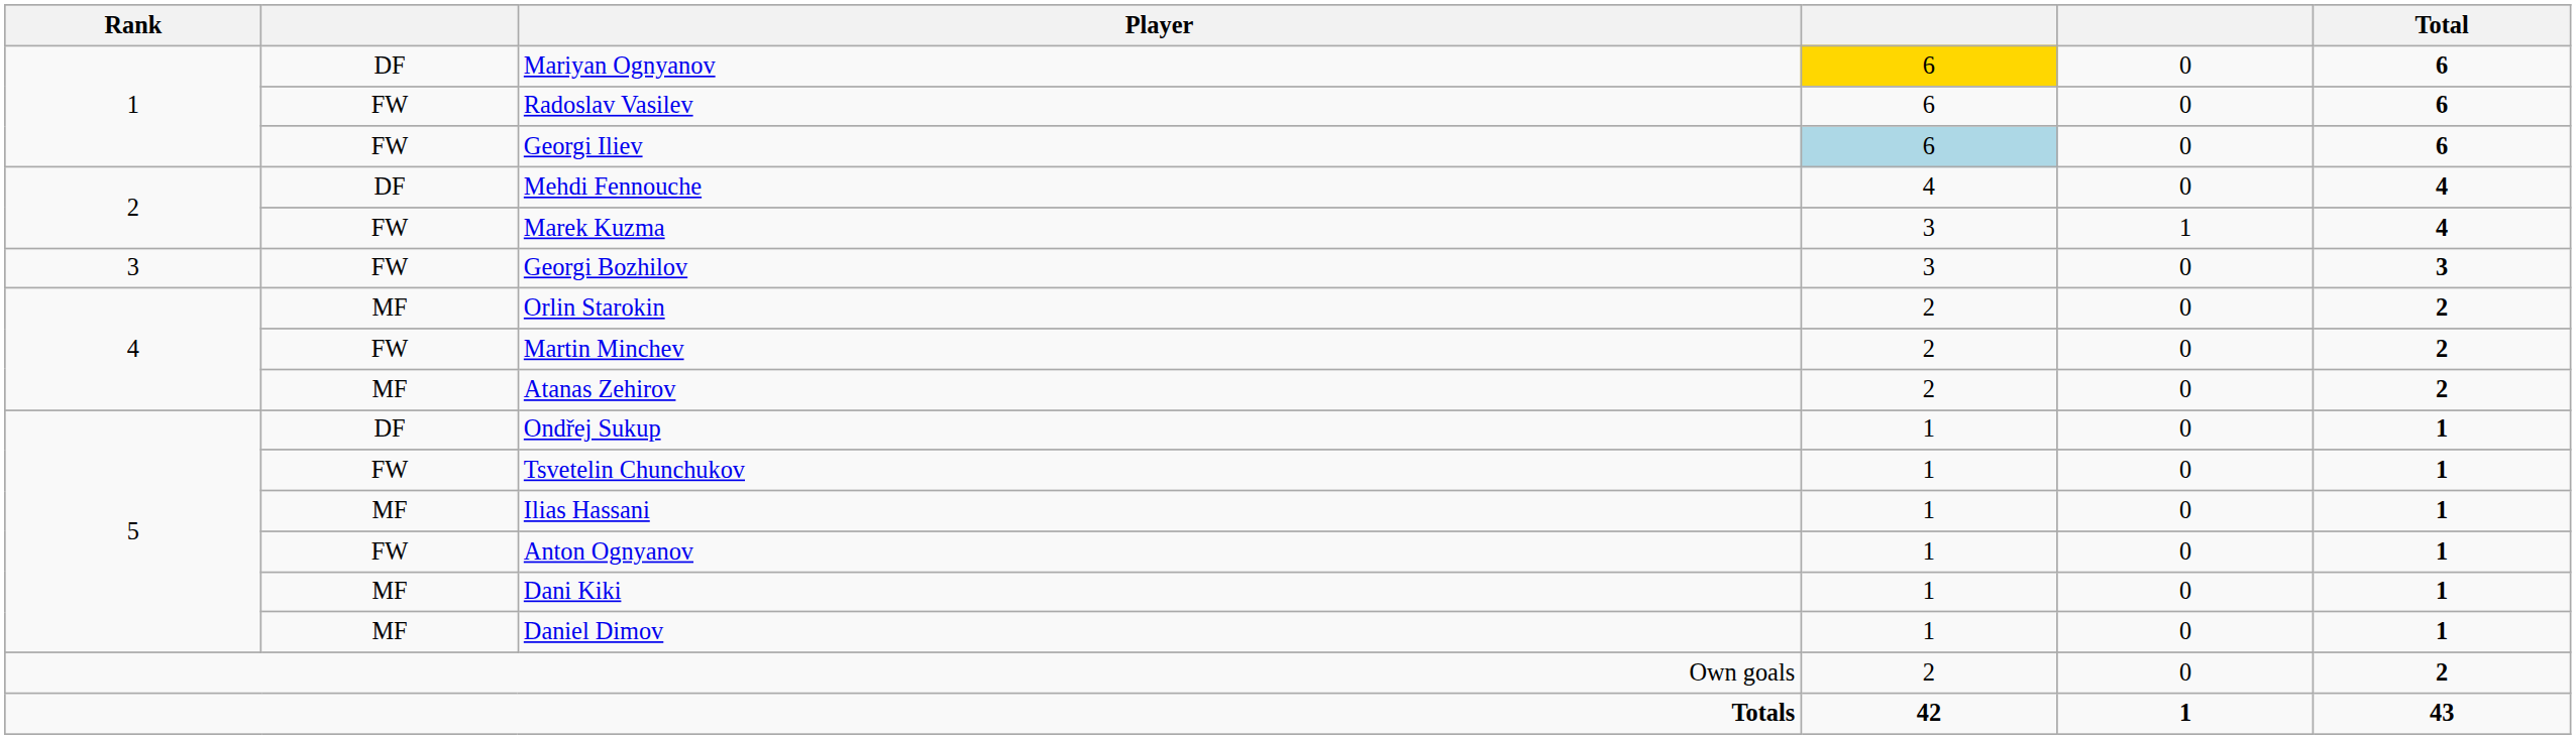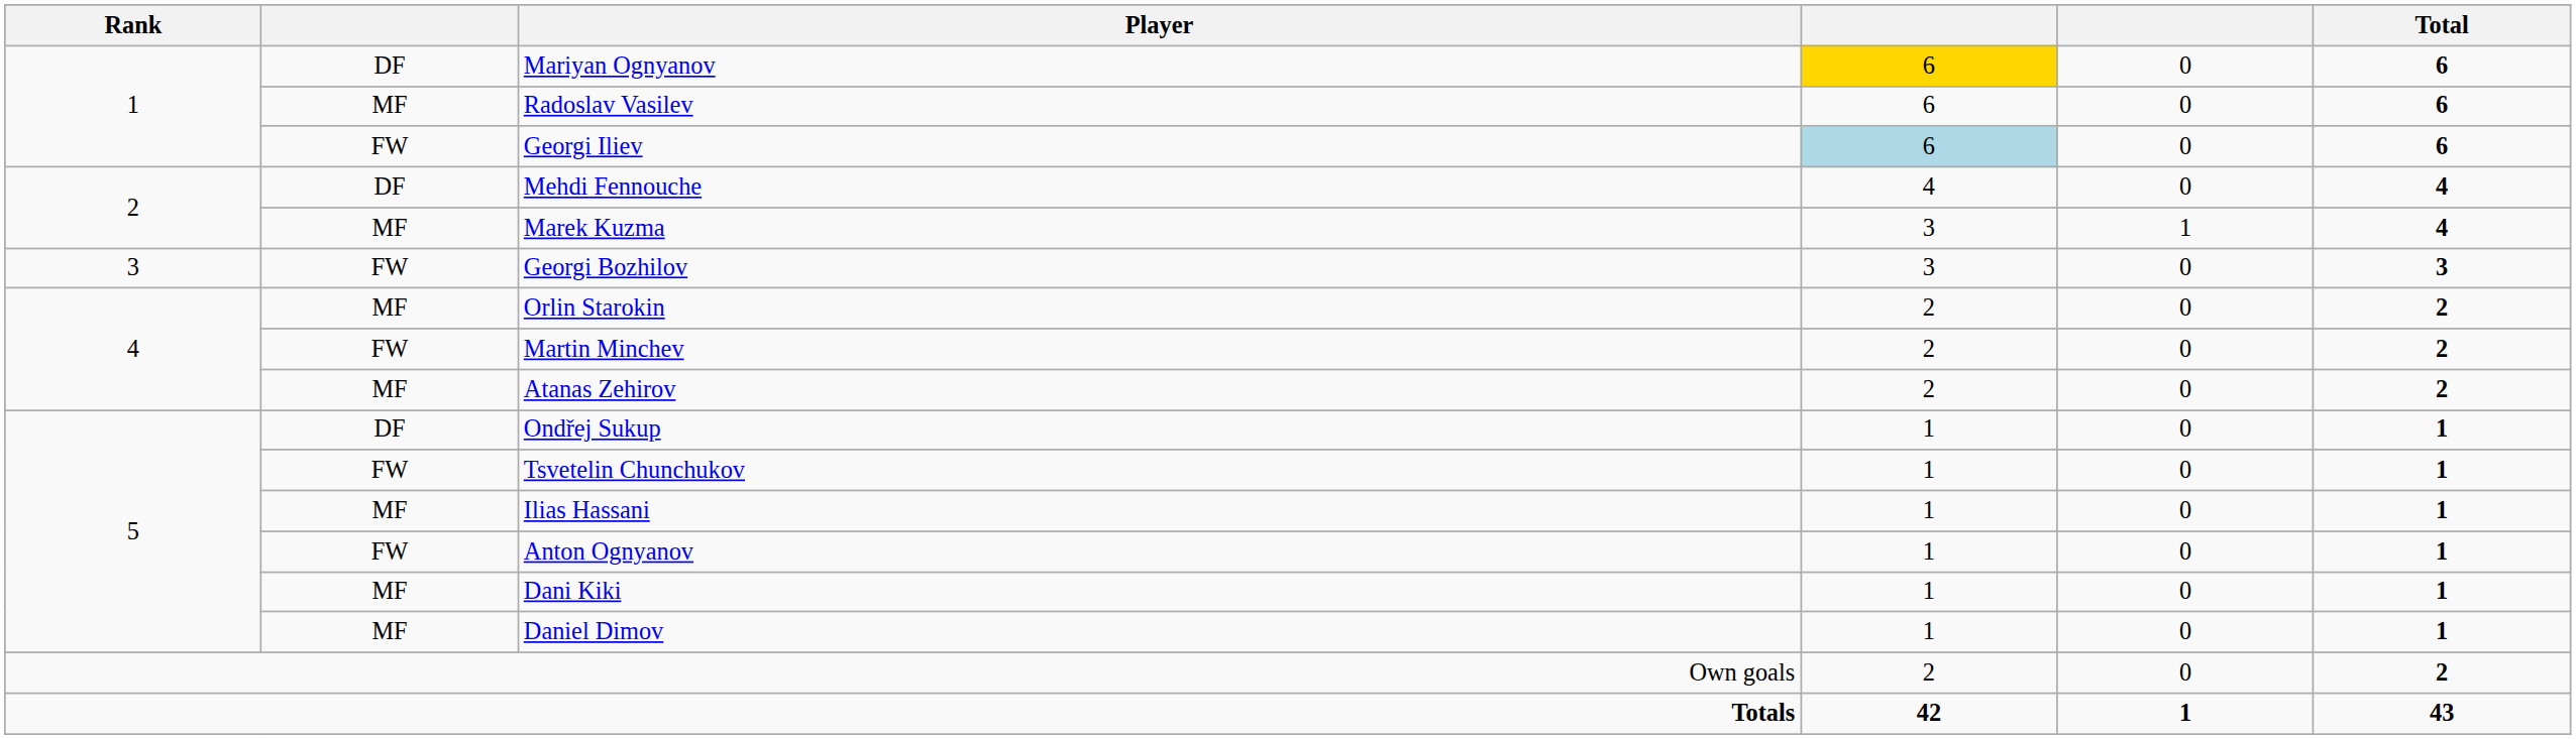Radoslav Vasilev | column 2: FW -> MF
Marek Kuzma | column 2: FW -> MF
